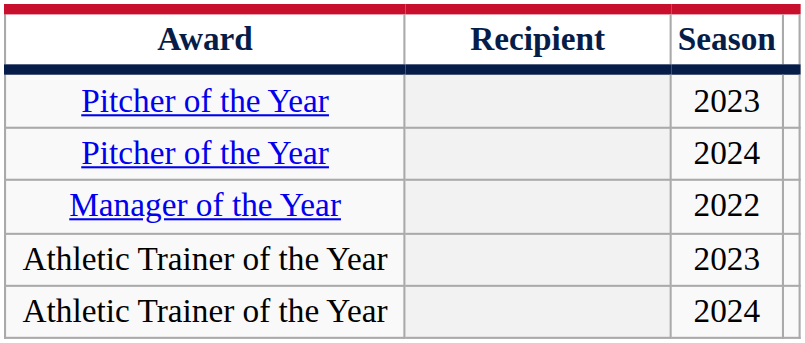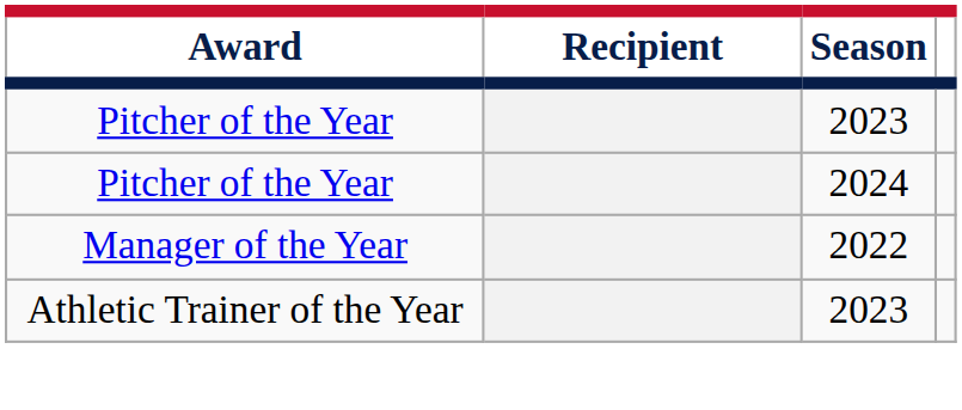- row: Athletic Trainer of the Year | 2024
